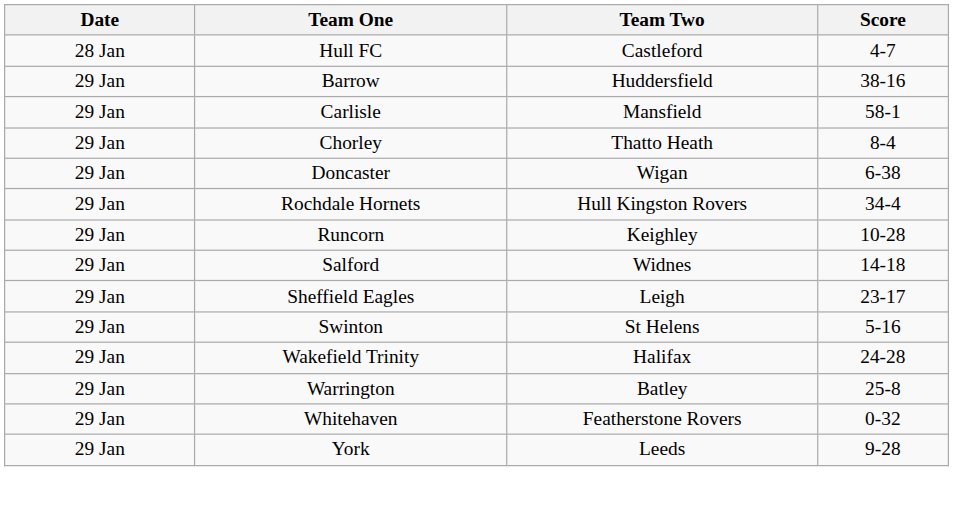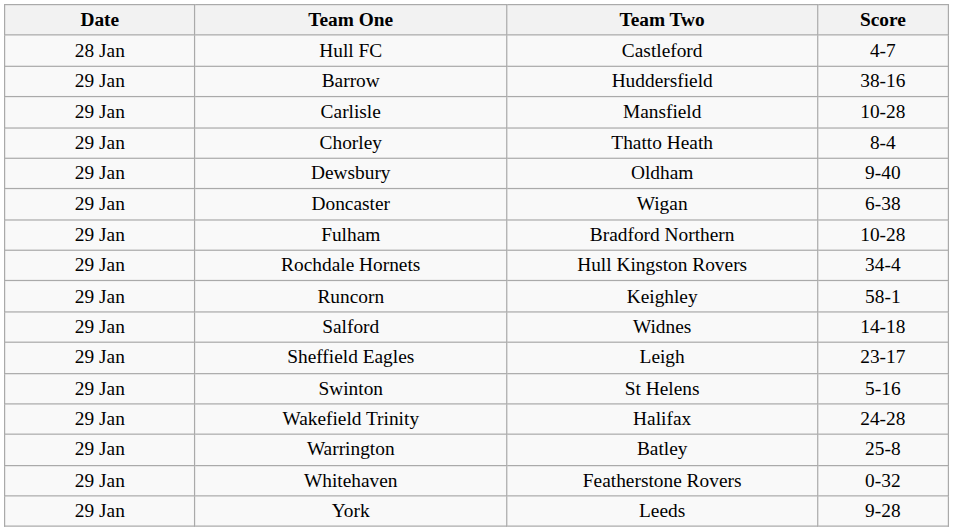Carlisle | Score: 58-1 -> 10-28
+ row: 29 Jan | Dewsbury | Oldham | 9-40
+ row: 29 Jan | Fulham | Bradford Northern | 10-28
Runcorn | Score: 10-28 -> 58-1
